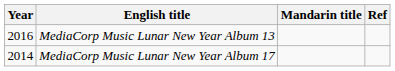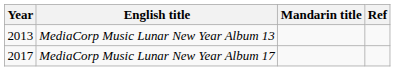MediaCorp Music Lunar New Year Album 13 | Year: 2016 -> 2013
MediaCorp Music Lunar New Year Album 17 | Year: 2014 -> 2017
